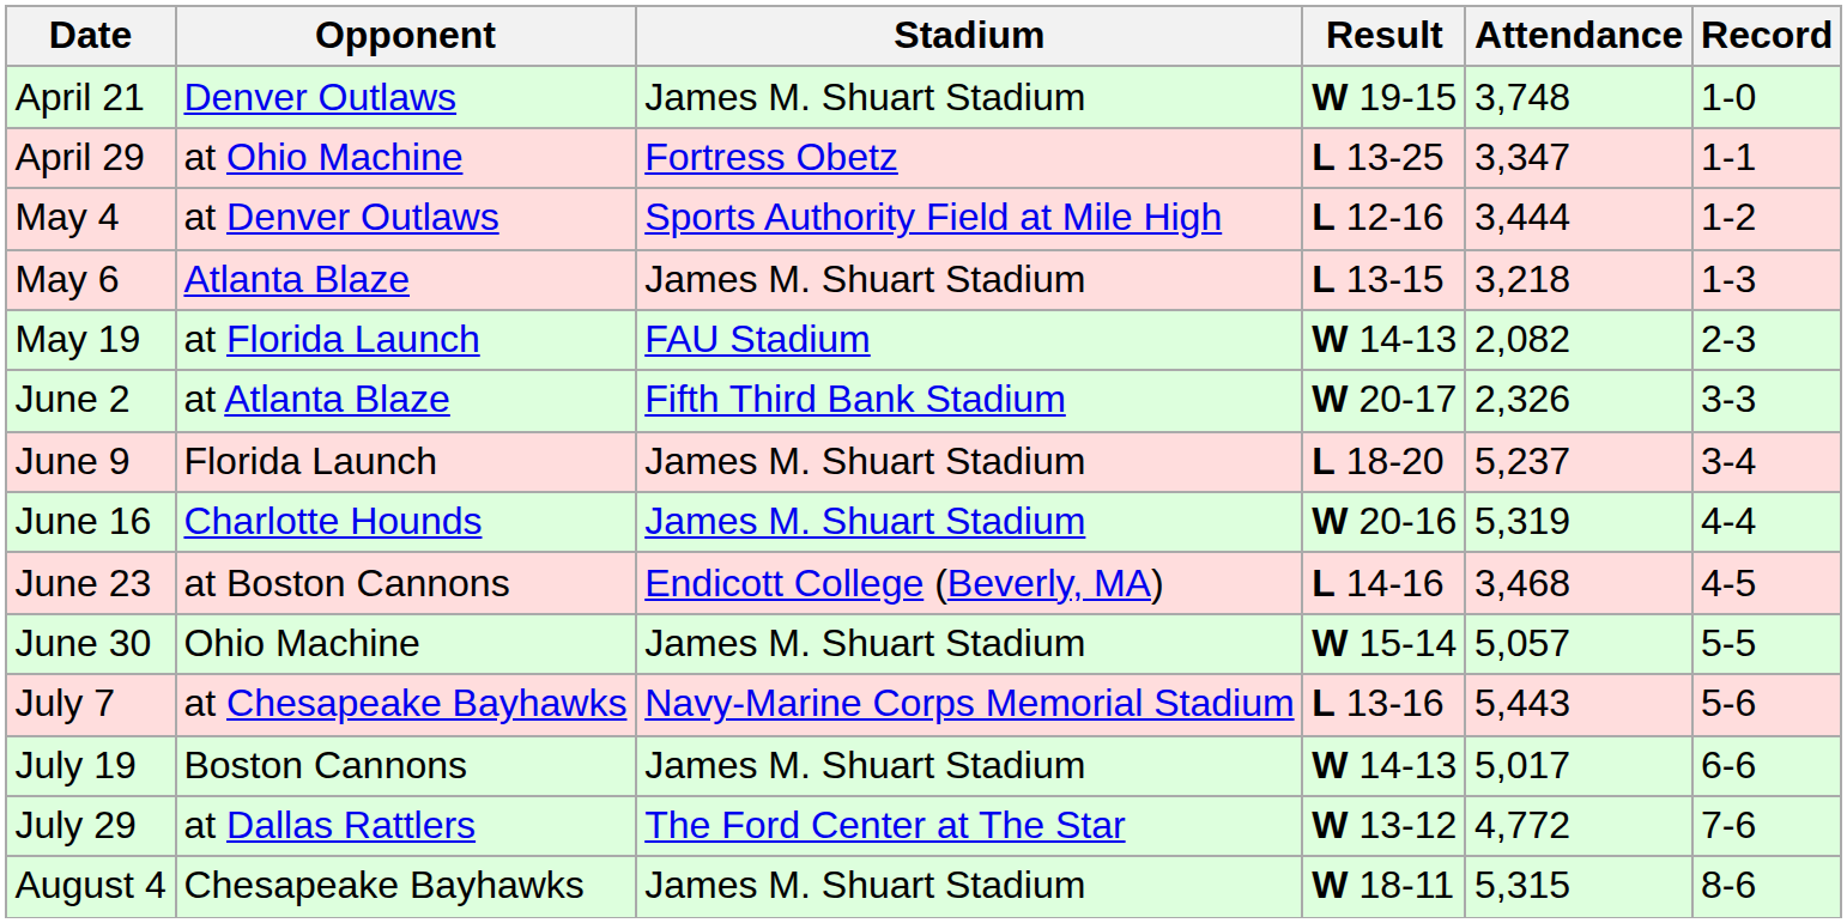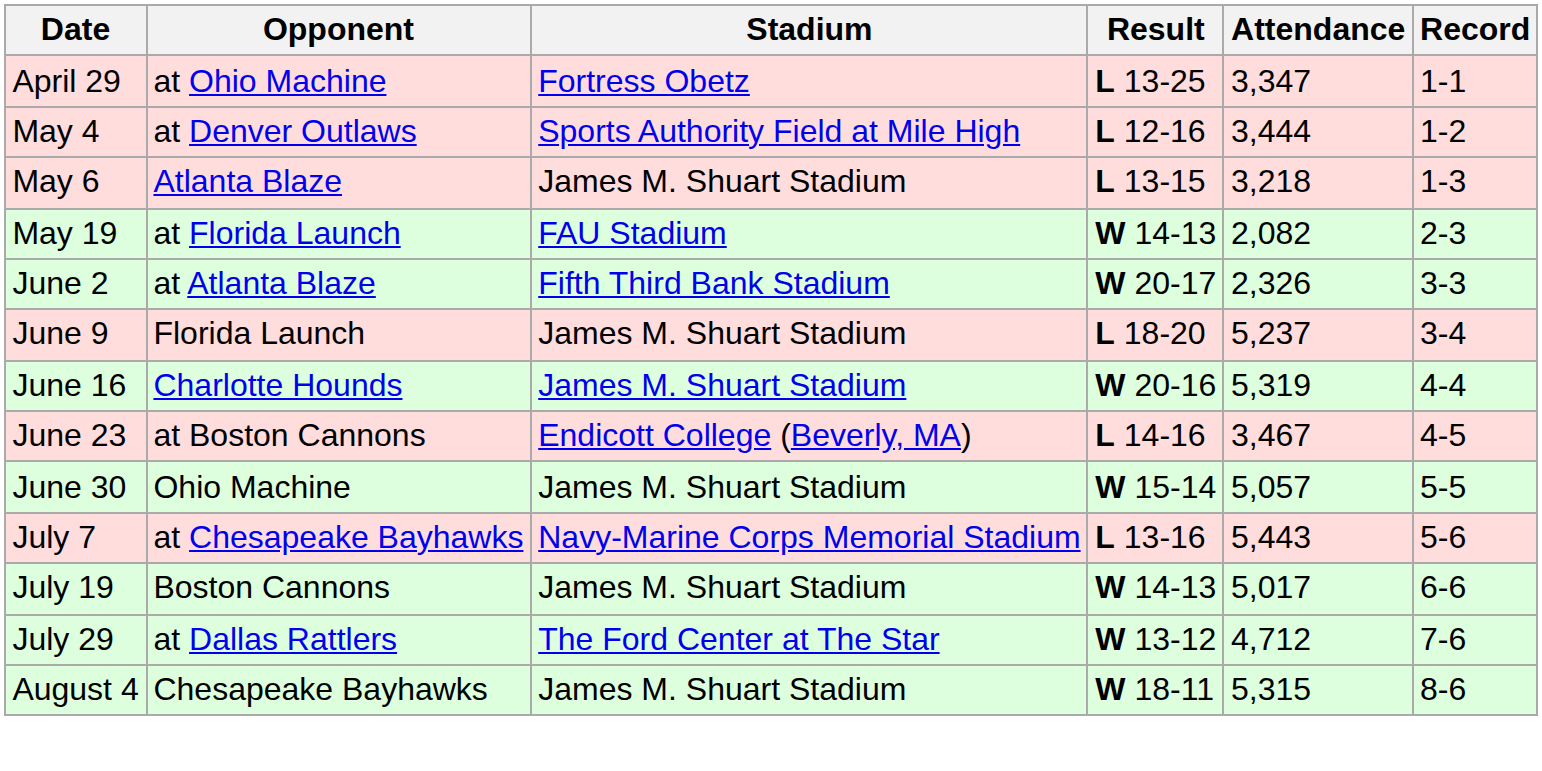- row: April 21 | Denver Outlaws | James M. Shuart Stadium | W 19-15 | 3,748 | 1-0
June 23 | Attendance: 3,468 -> 3,467
July 29 | Attendance: 4,772 -> 4,712
